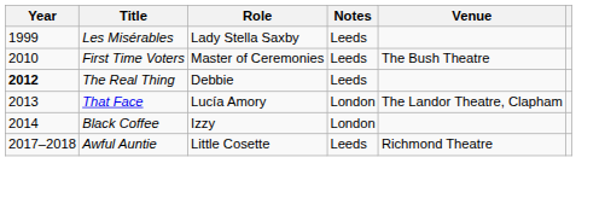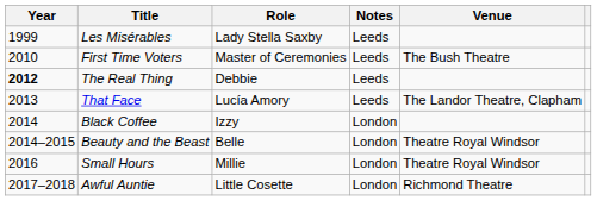That Face | Notes: London -> Leeds
+ row: 2014–2015 | Beauty and the Beast | Belle | London | Theatre Royal Windsor
+ row: 2016 | Small Hours | Millie | London | Theatre Royal Windsor
Awful Auntie | Notes: Leeds -> London
